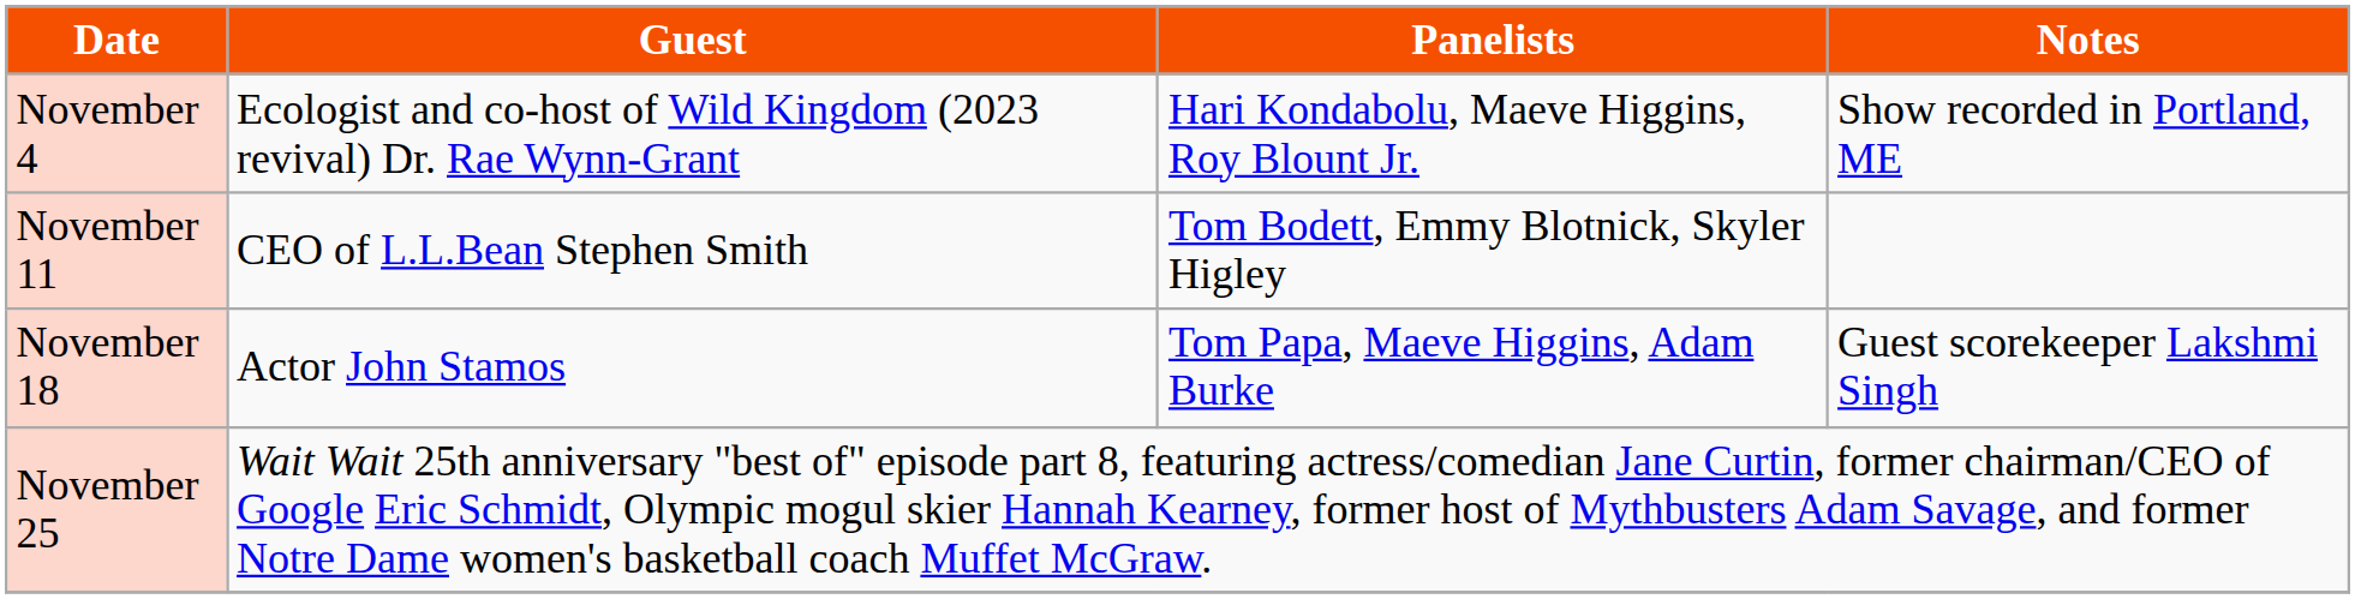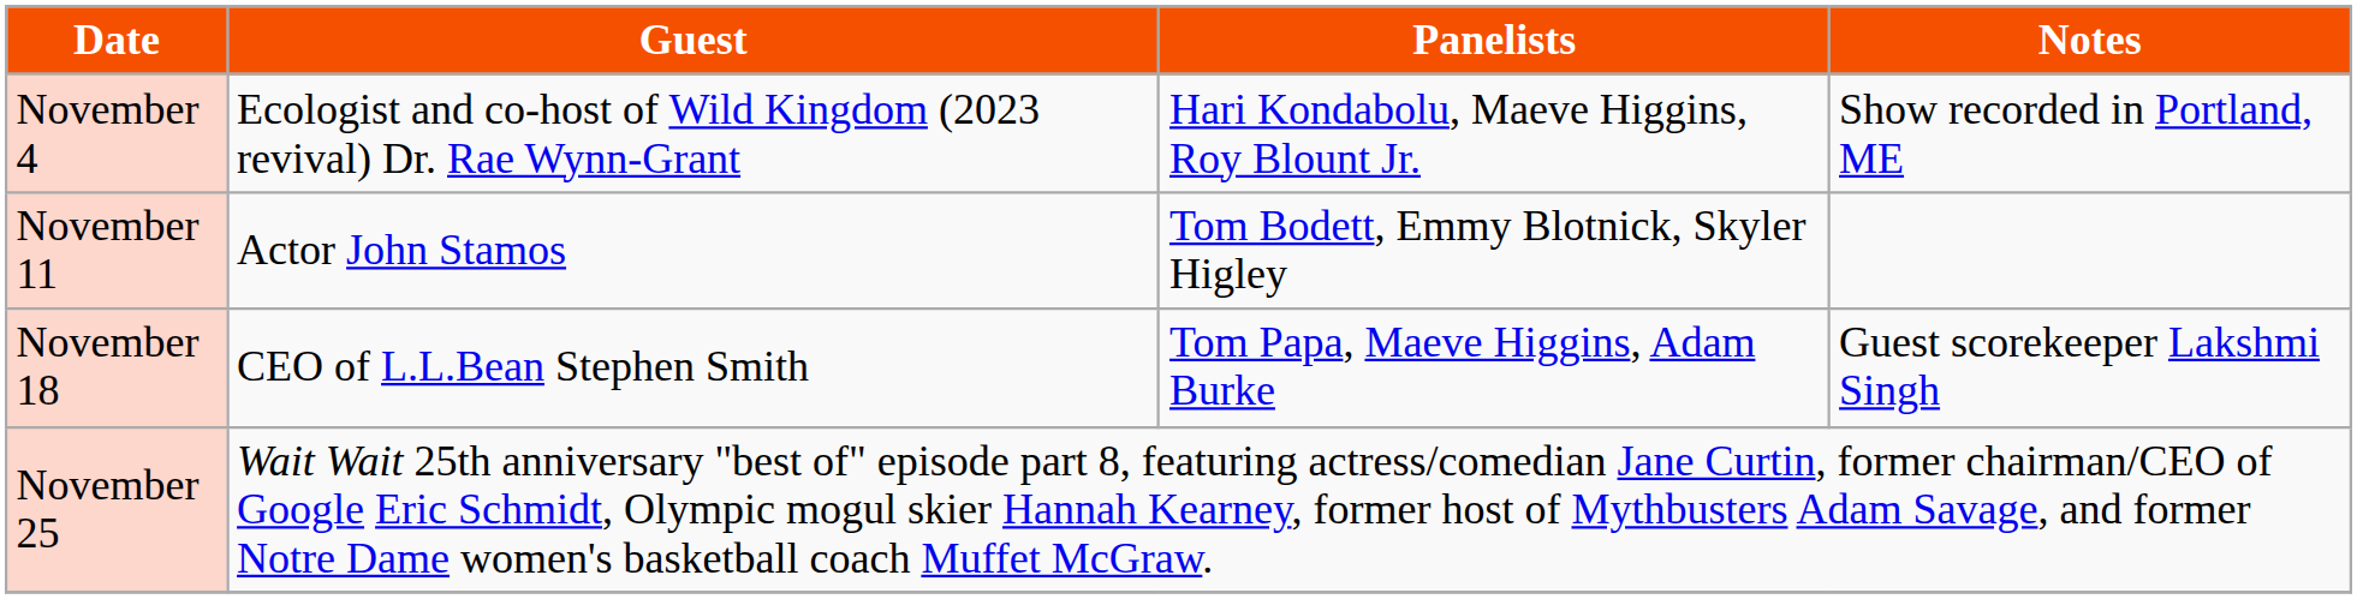November 11 | Guest: CEO of L.L.Bean Stephen Smith -> Actor John Stamos
November 18 | Guest: Actor John Stamos -> CEO of L.L.Bean Stephen Smith
